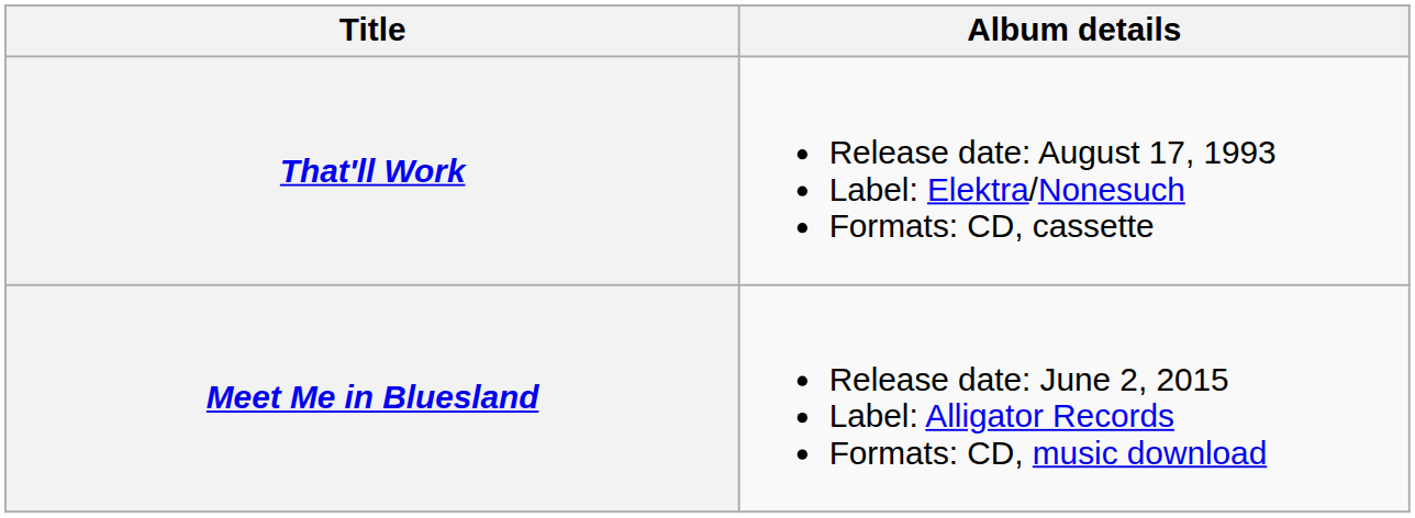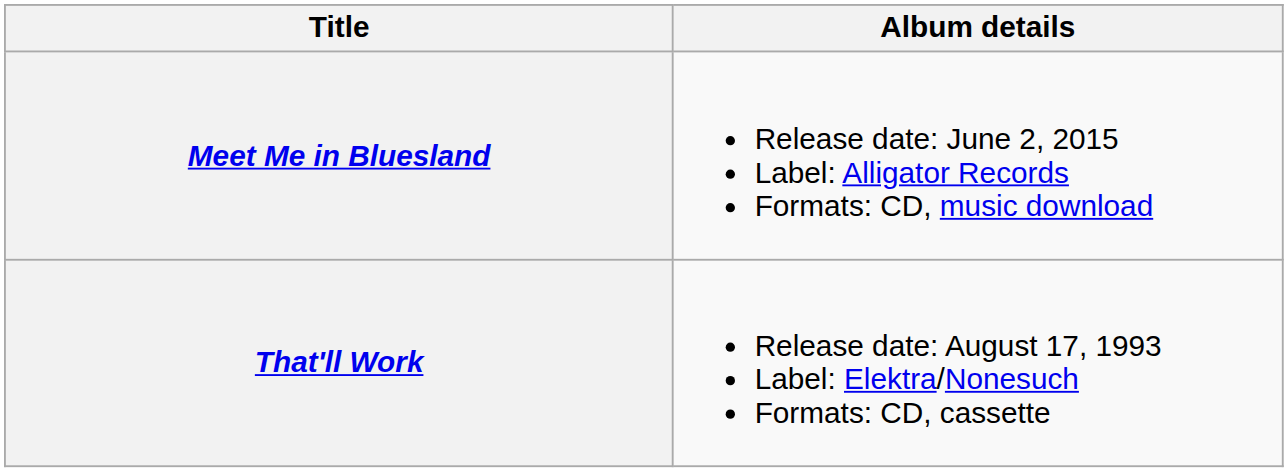rows swapped: That'll Work <-> Meet Me in Bluesland
